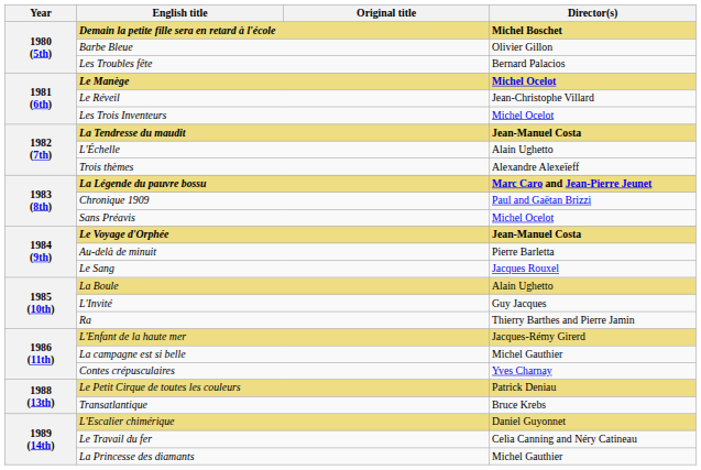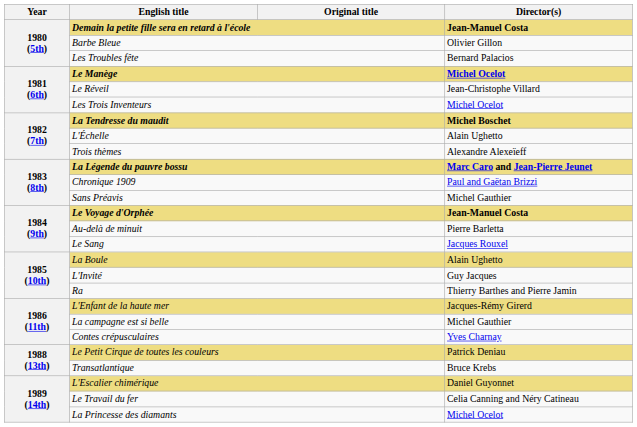Demain la petite fille sera en retard à l'école | Director(s): Michel Boschet -> Jean-Manuel Costa
La Tendresse du maudit | Director(s): Jean-Manuel Costa -> Michel Boschet
Sans Préavis | Director(s): Michel Ocelot -> Michel Gauthier
La Princesse des diamants | Director(s): Michel Gauthier -> Michel Ocelot
